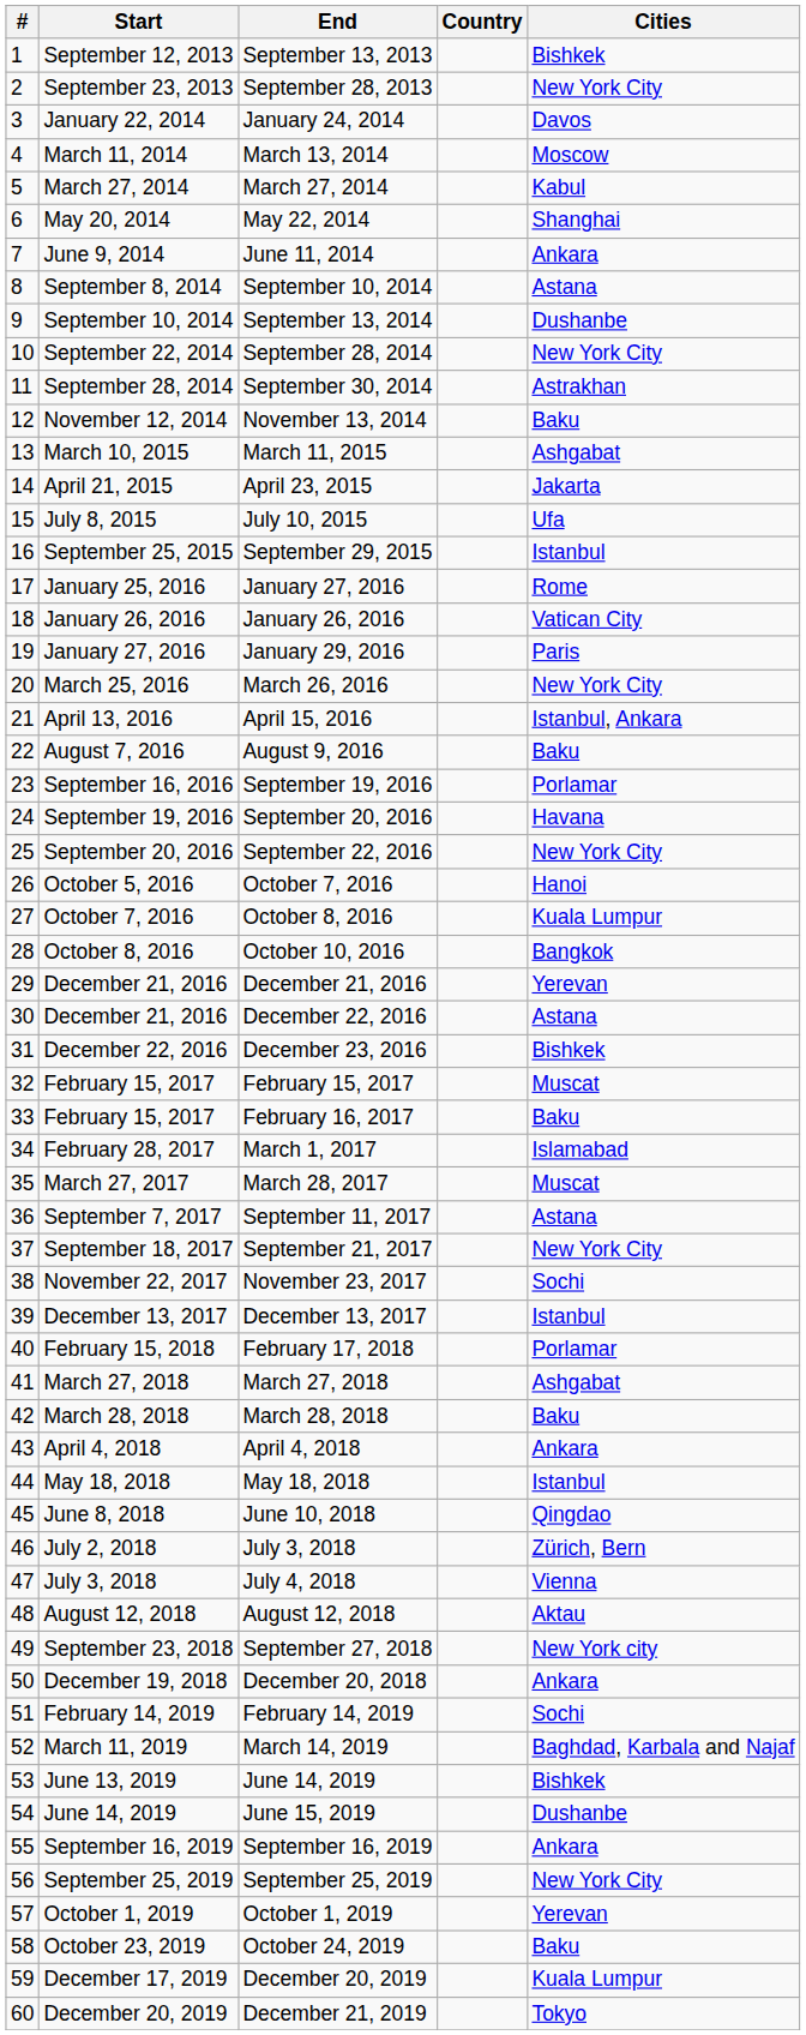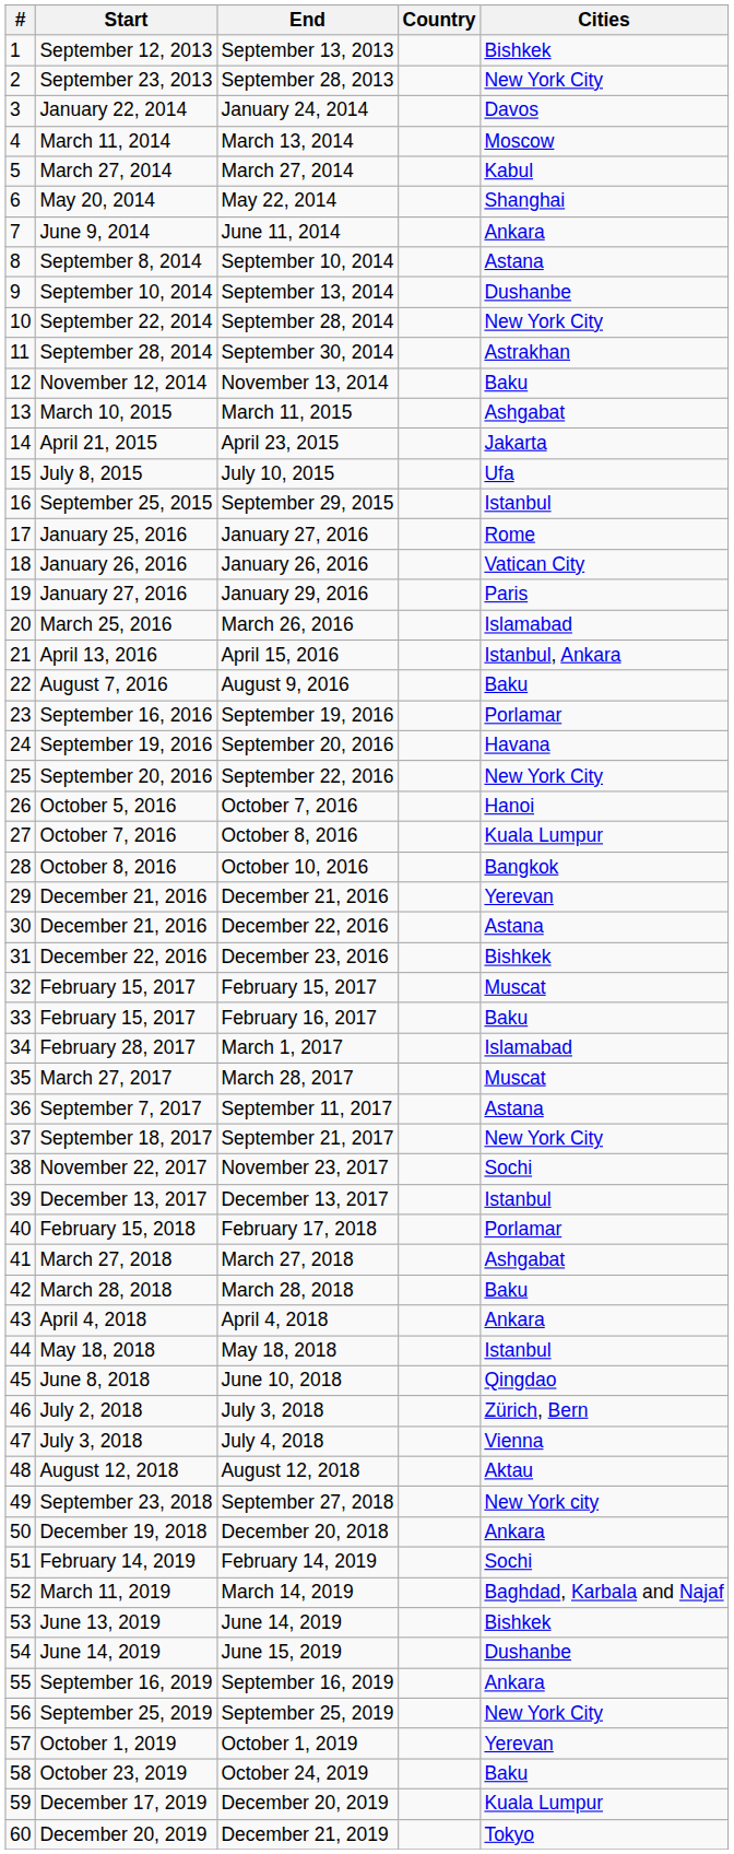March 26, 2016 | Cities: New York City -> Islamabad
